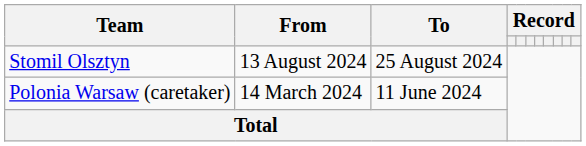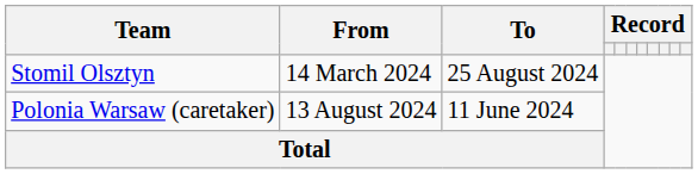Stomil Olsztyn | From: 13 August 2024 -> 14 March 2024
Polonia Warsaw (caretaker) | From: 14 March 2024 -> 13 August 2024
